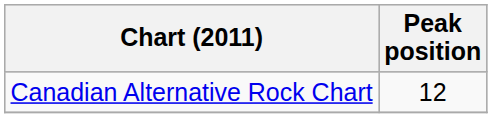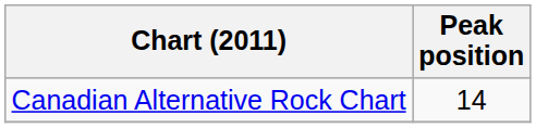Canadian Alternative Rock Chart | Peak position: 12 -> 14
